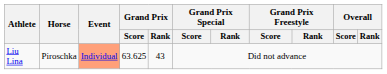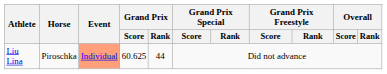Liu Lina | Grand Prix / Score: 63.625 -> 60.625
Liu Lina | Grand Prix / Rank: 43 -> 44
